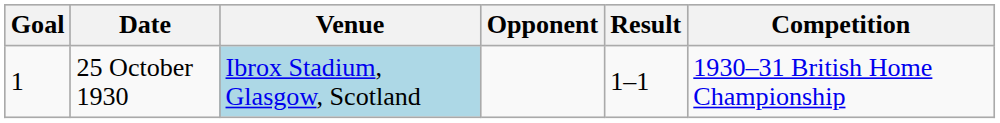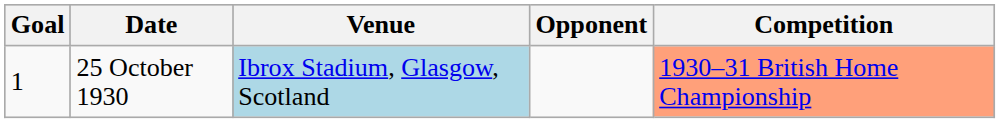- column: Result | 1–1
25 October 1930 | Competition: no background -> lightsalmon background
